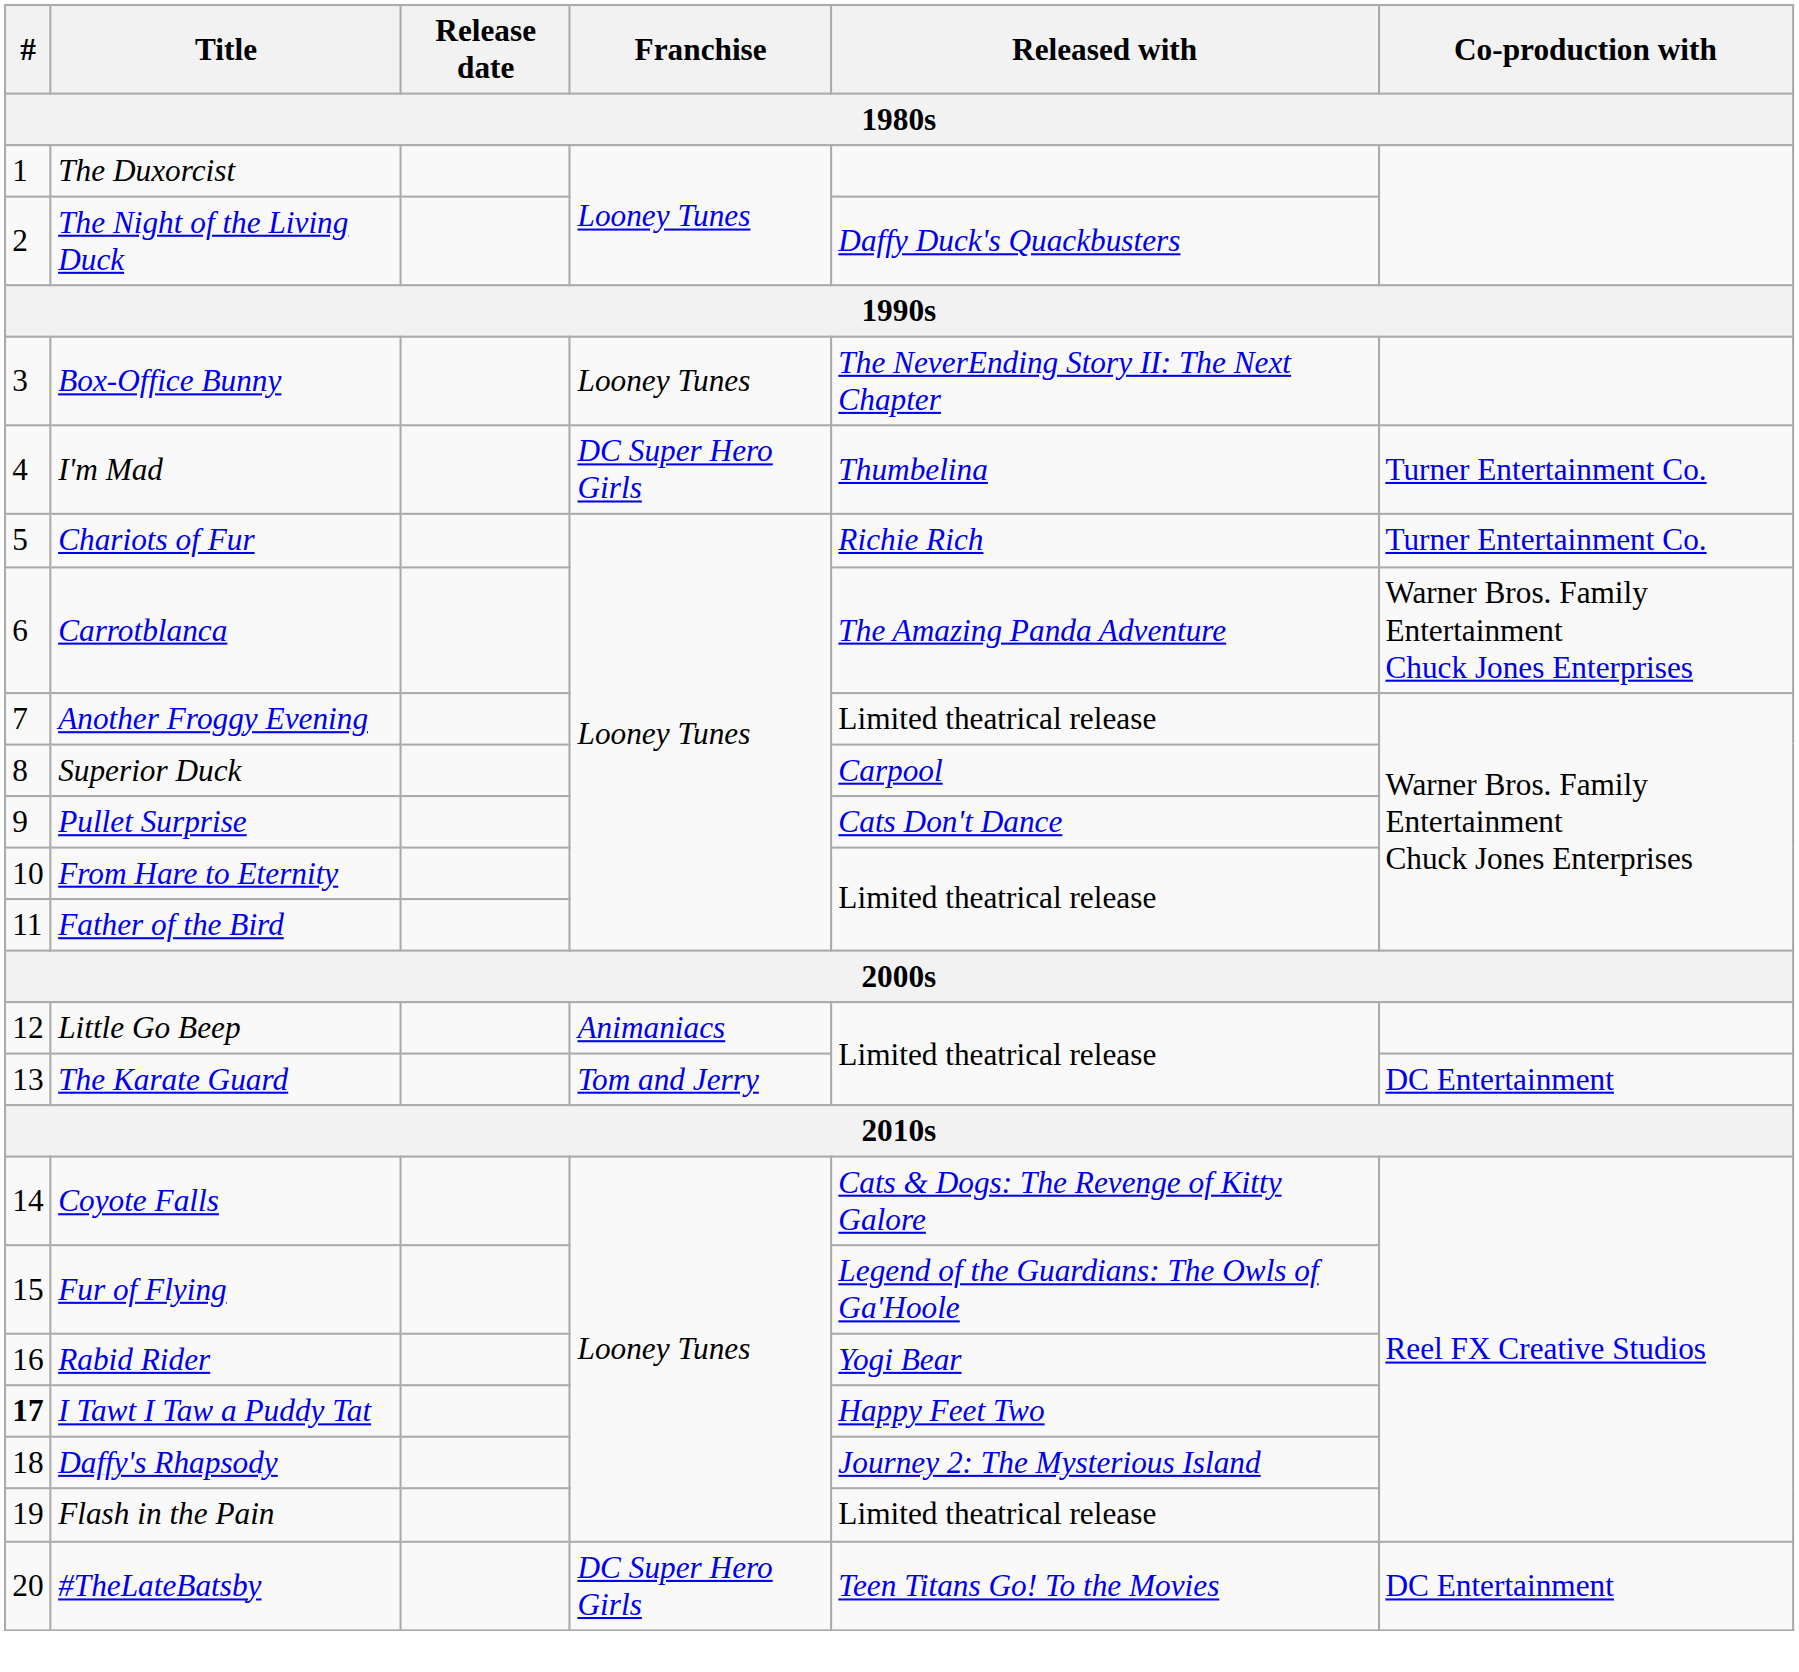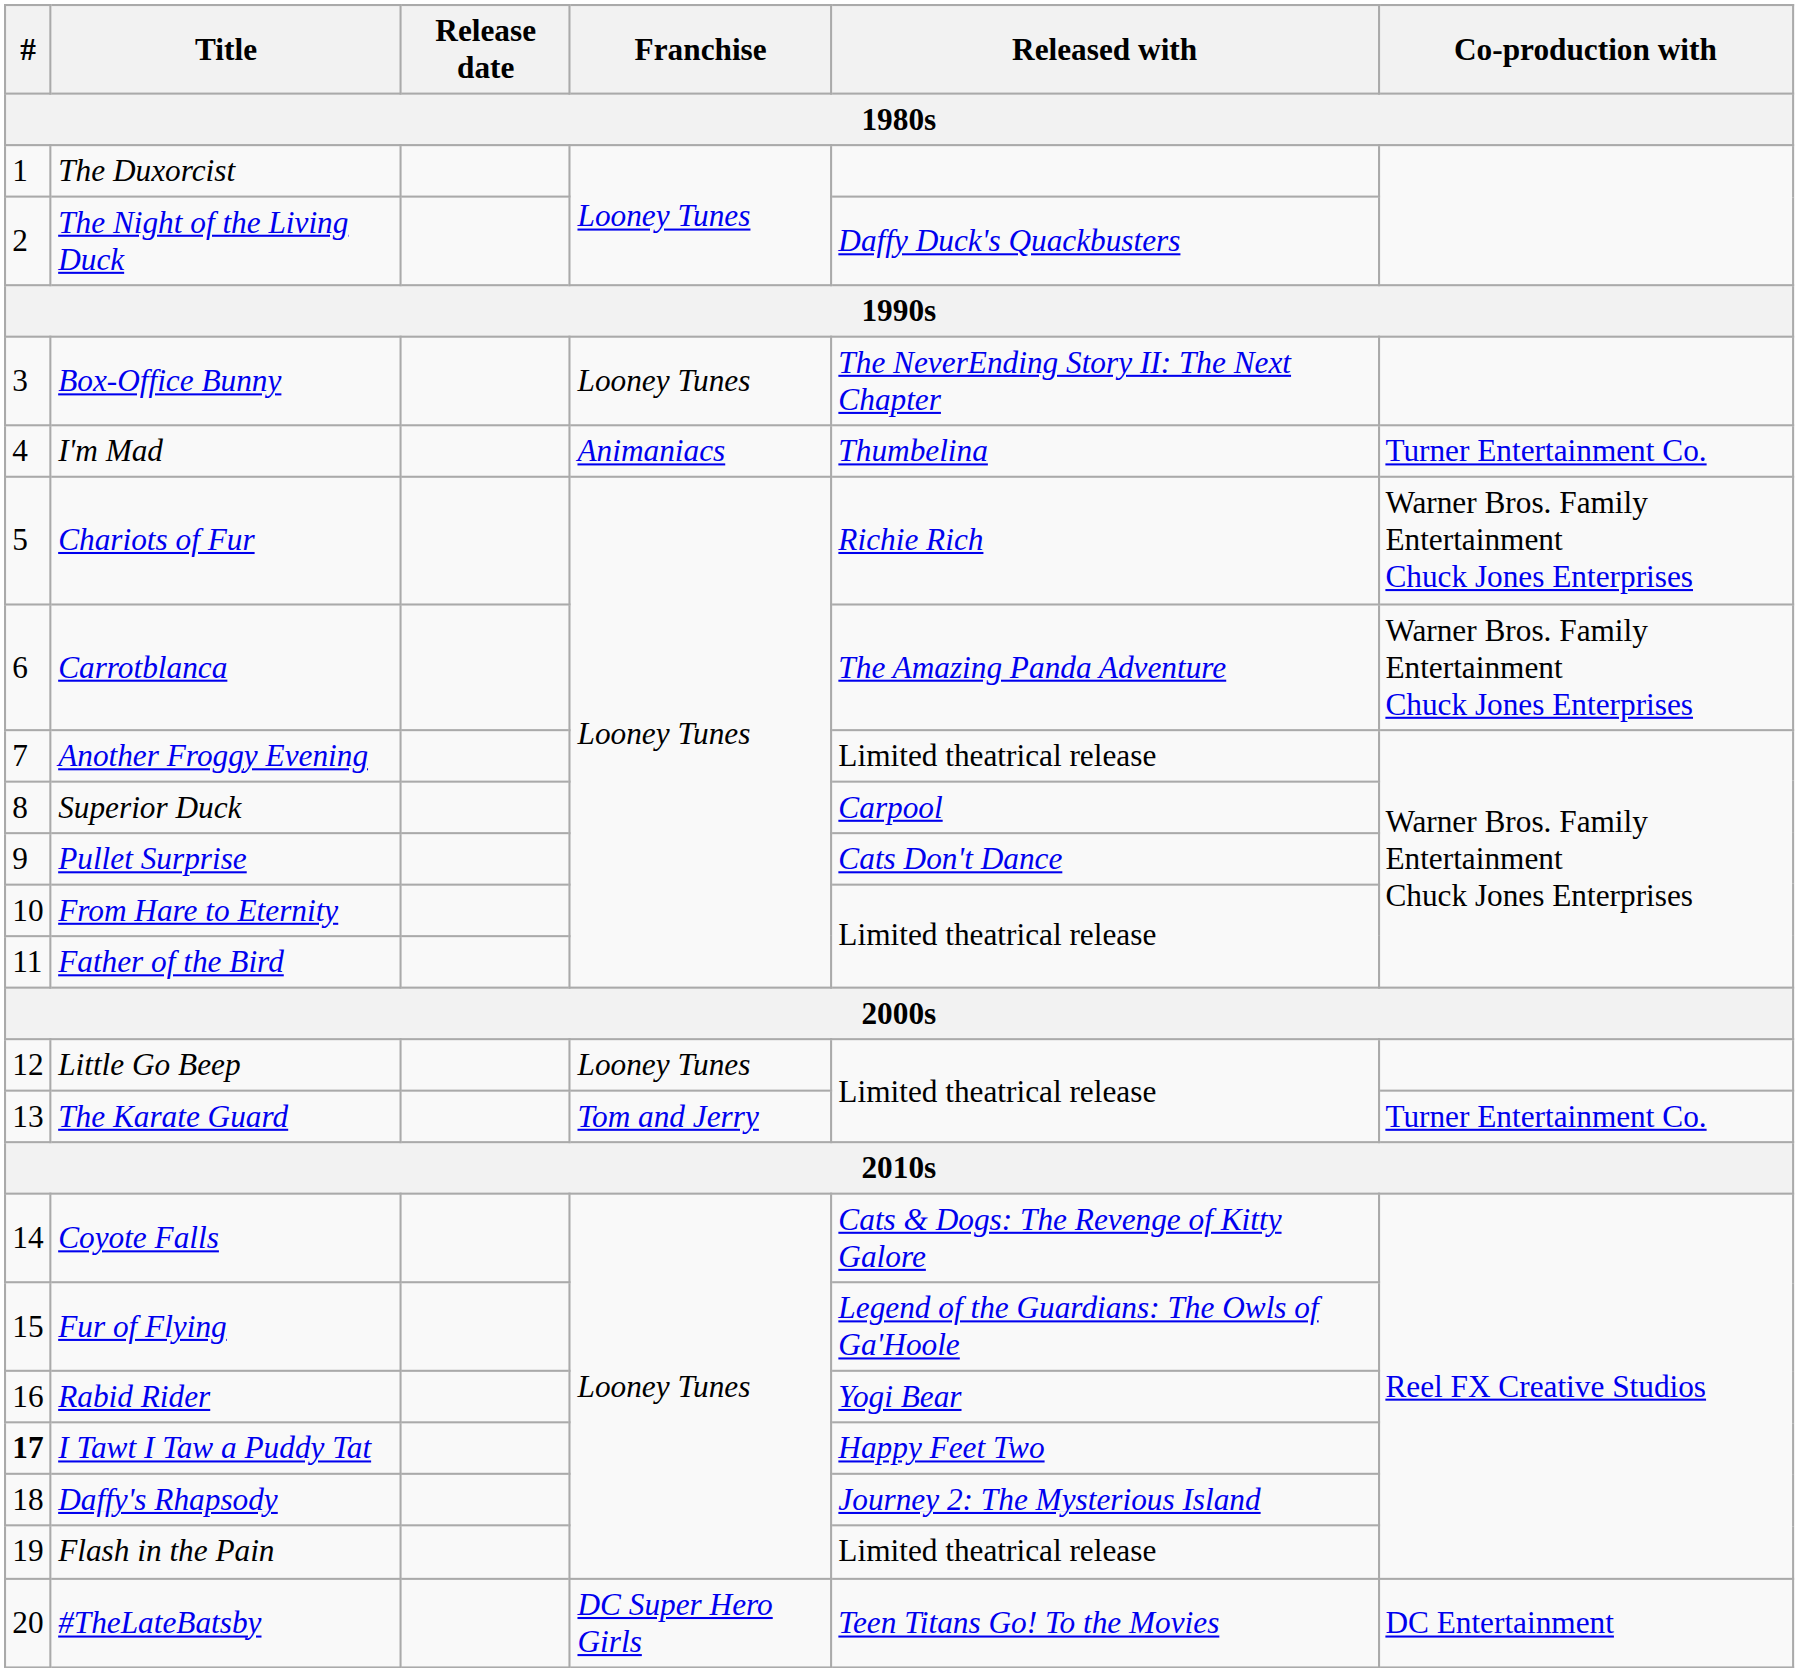I'm Mad | Franchise: DC Super Hero Girls -> Animaniacs
Chariots of Fur | Co-production with: Turner Entertainment Co. -> Warner Bros. Family Entertainment Chuck Jones Enterprises
Little Go Beep | Franchise: Animaniacs -> Looney Tunes
The Karate Guard | Co-production with: DC Entertainment -> Turner Entertainment Co.
